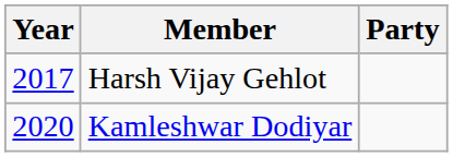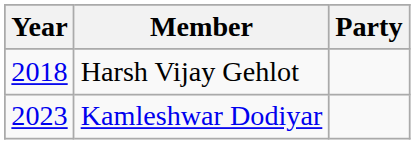Harsh Vijay Gehlot | Year: 2017 -> 2018
Kamleshwar Dodiyar | Year: 2020 -> 2023
